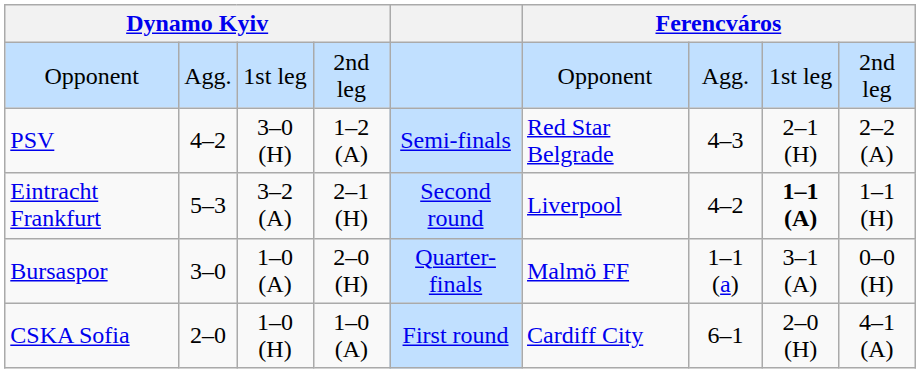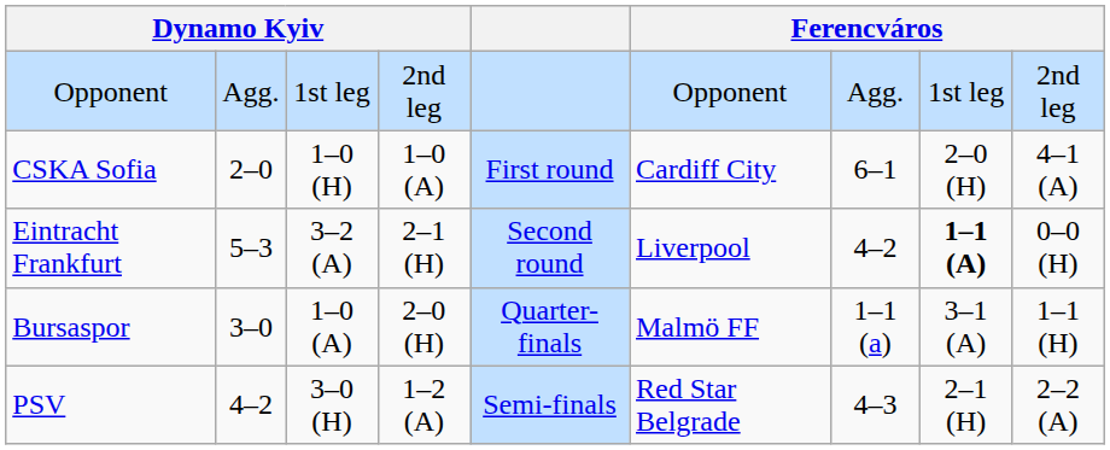rows swapped: CSKA Sofia <-> PSV
Eintracht Frankfurt | column 9: 1–1 (H) -> 0–0 (H)
Bursaspor | column 9: 0–0 (H) -> 1–1 (H)
